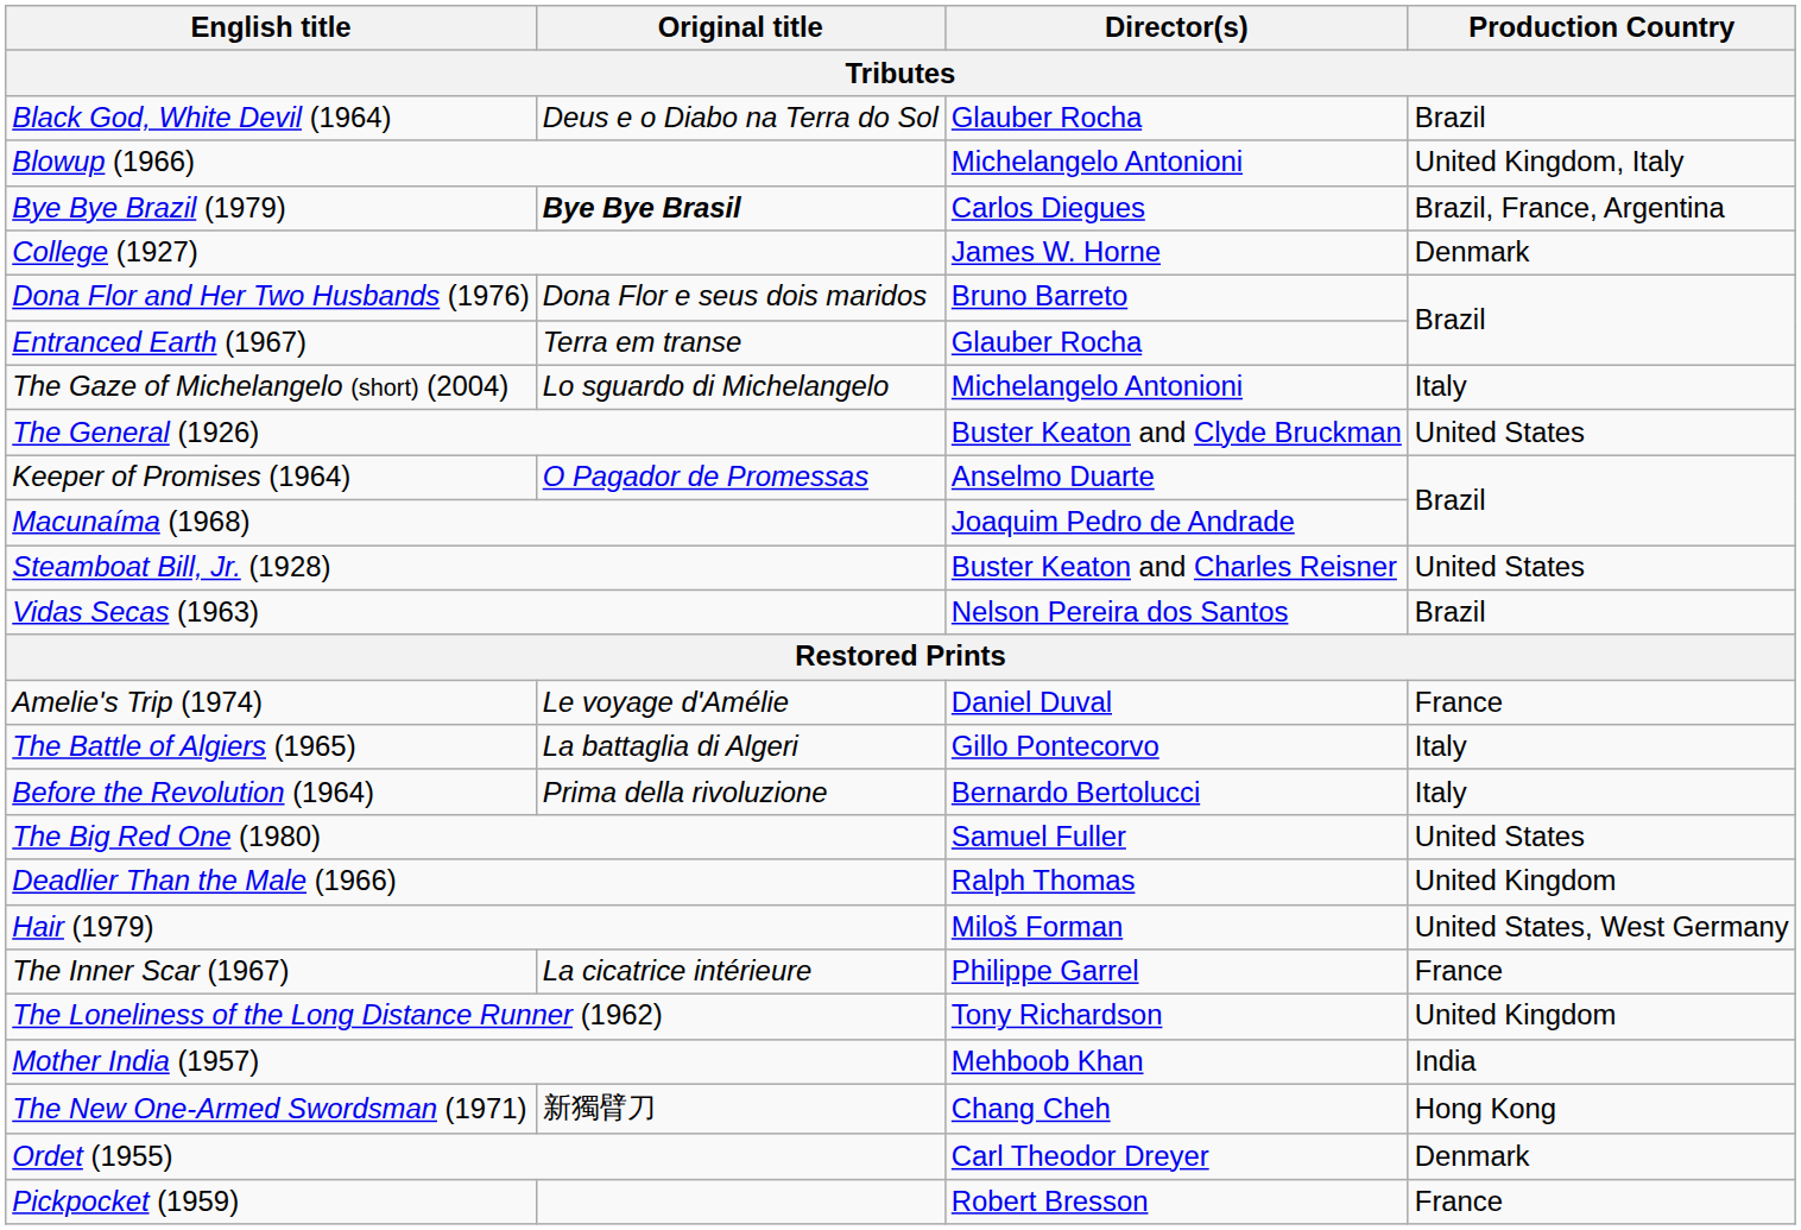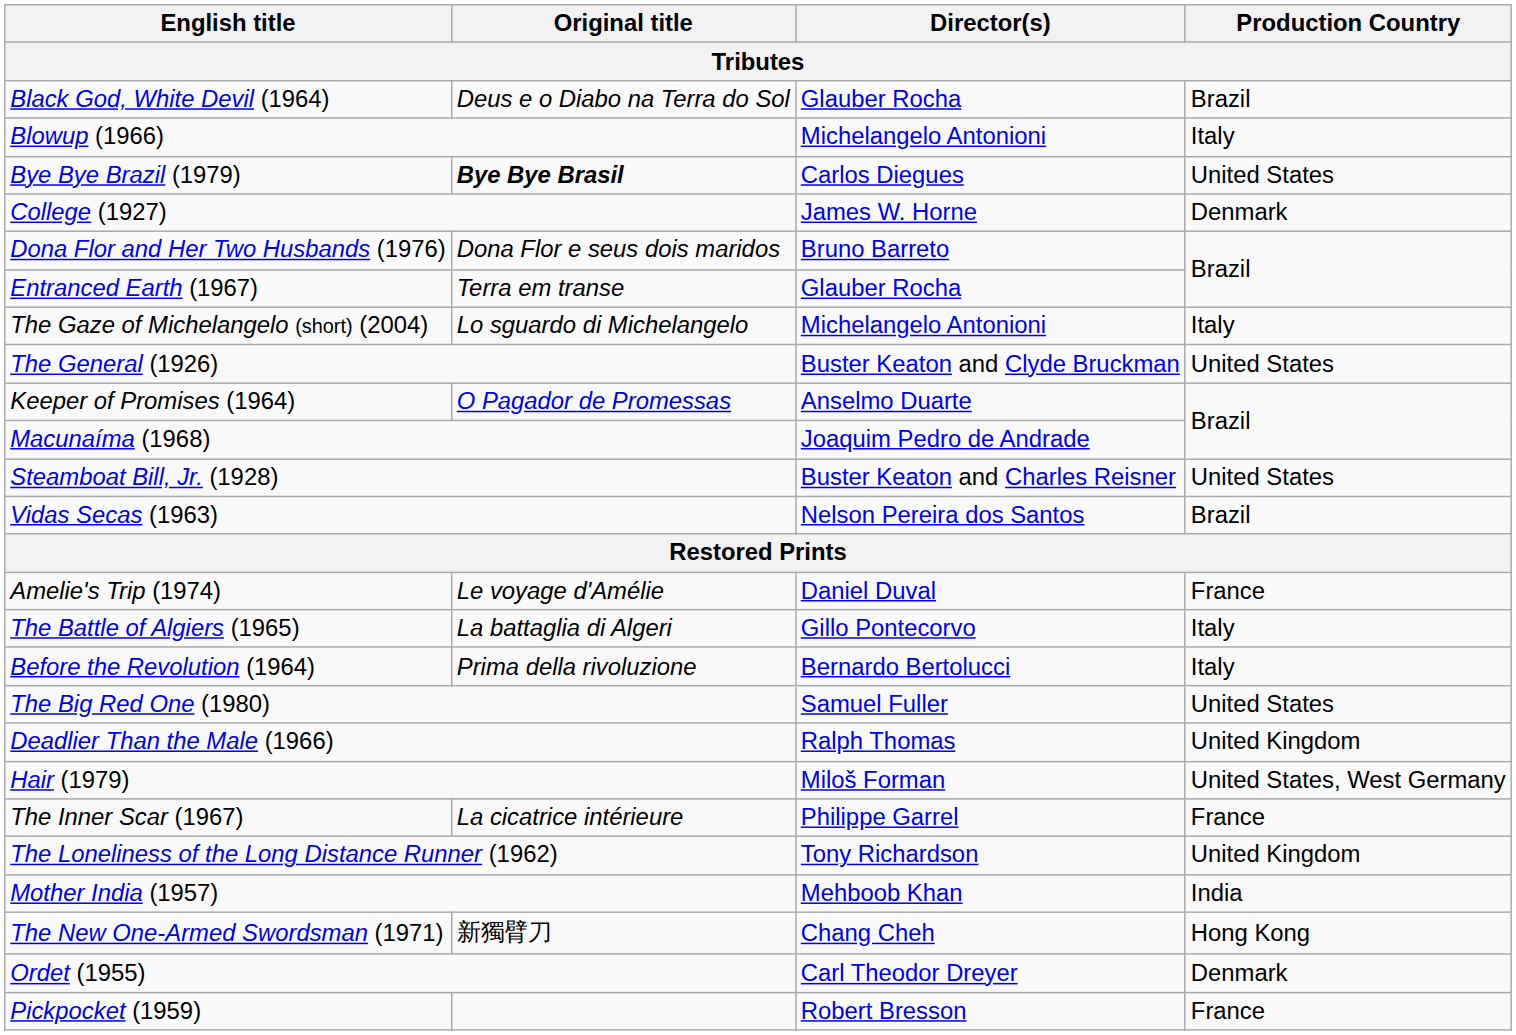Blowup (1966) | Production Country: United Kingdom, Italy -> Italy
Bye Bye Brazil (1979) | Production Country: Brazil, France, Argentina -> United States
